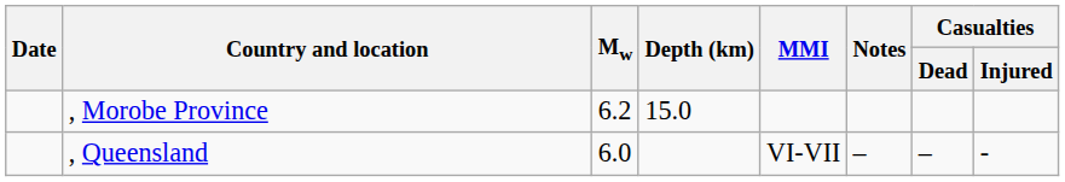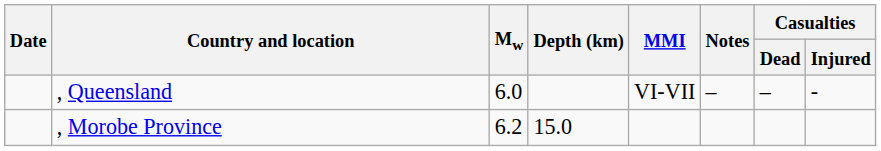rows swapped: , Morobe Province <-> , Queensland
